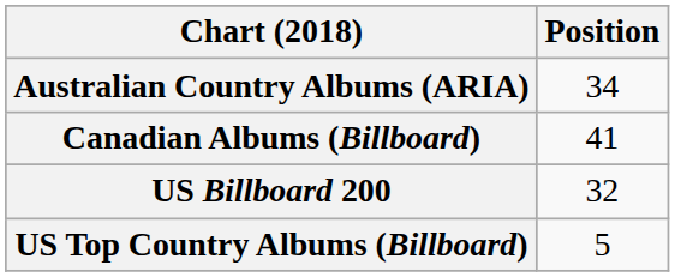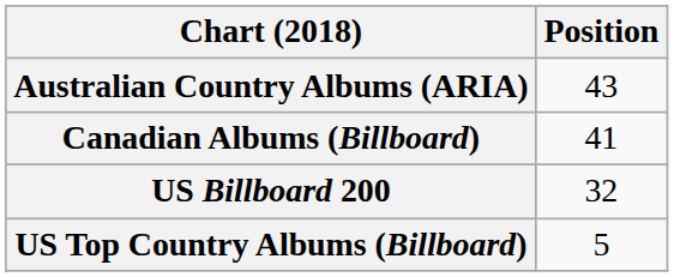Australian Country Albums (ARIA) | Position: 34 -> 43
